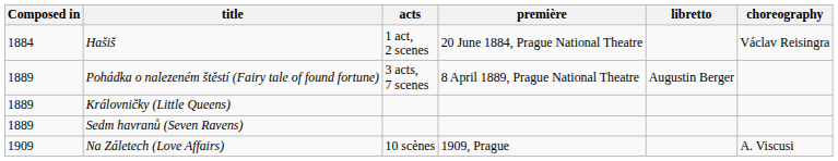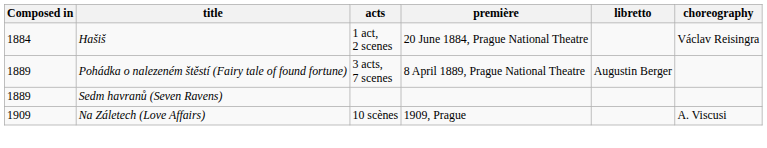- row: 1889 | Královničky (Little Queens)
